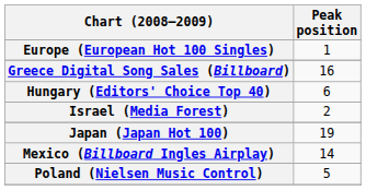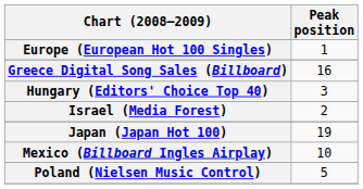Hungary (Editors' Choice Top 40) | Peak position: 6 -> 3
Mexico (Billboard Ingles Airplay) | Peak position: 14 -> 10
